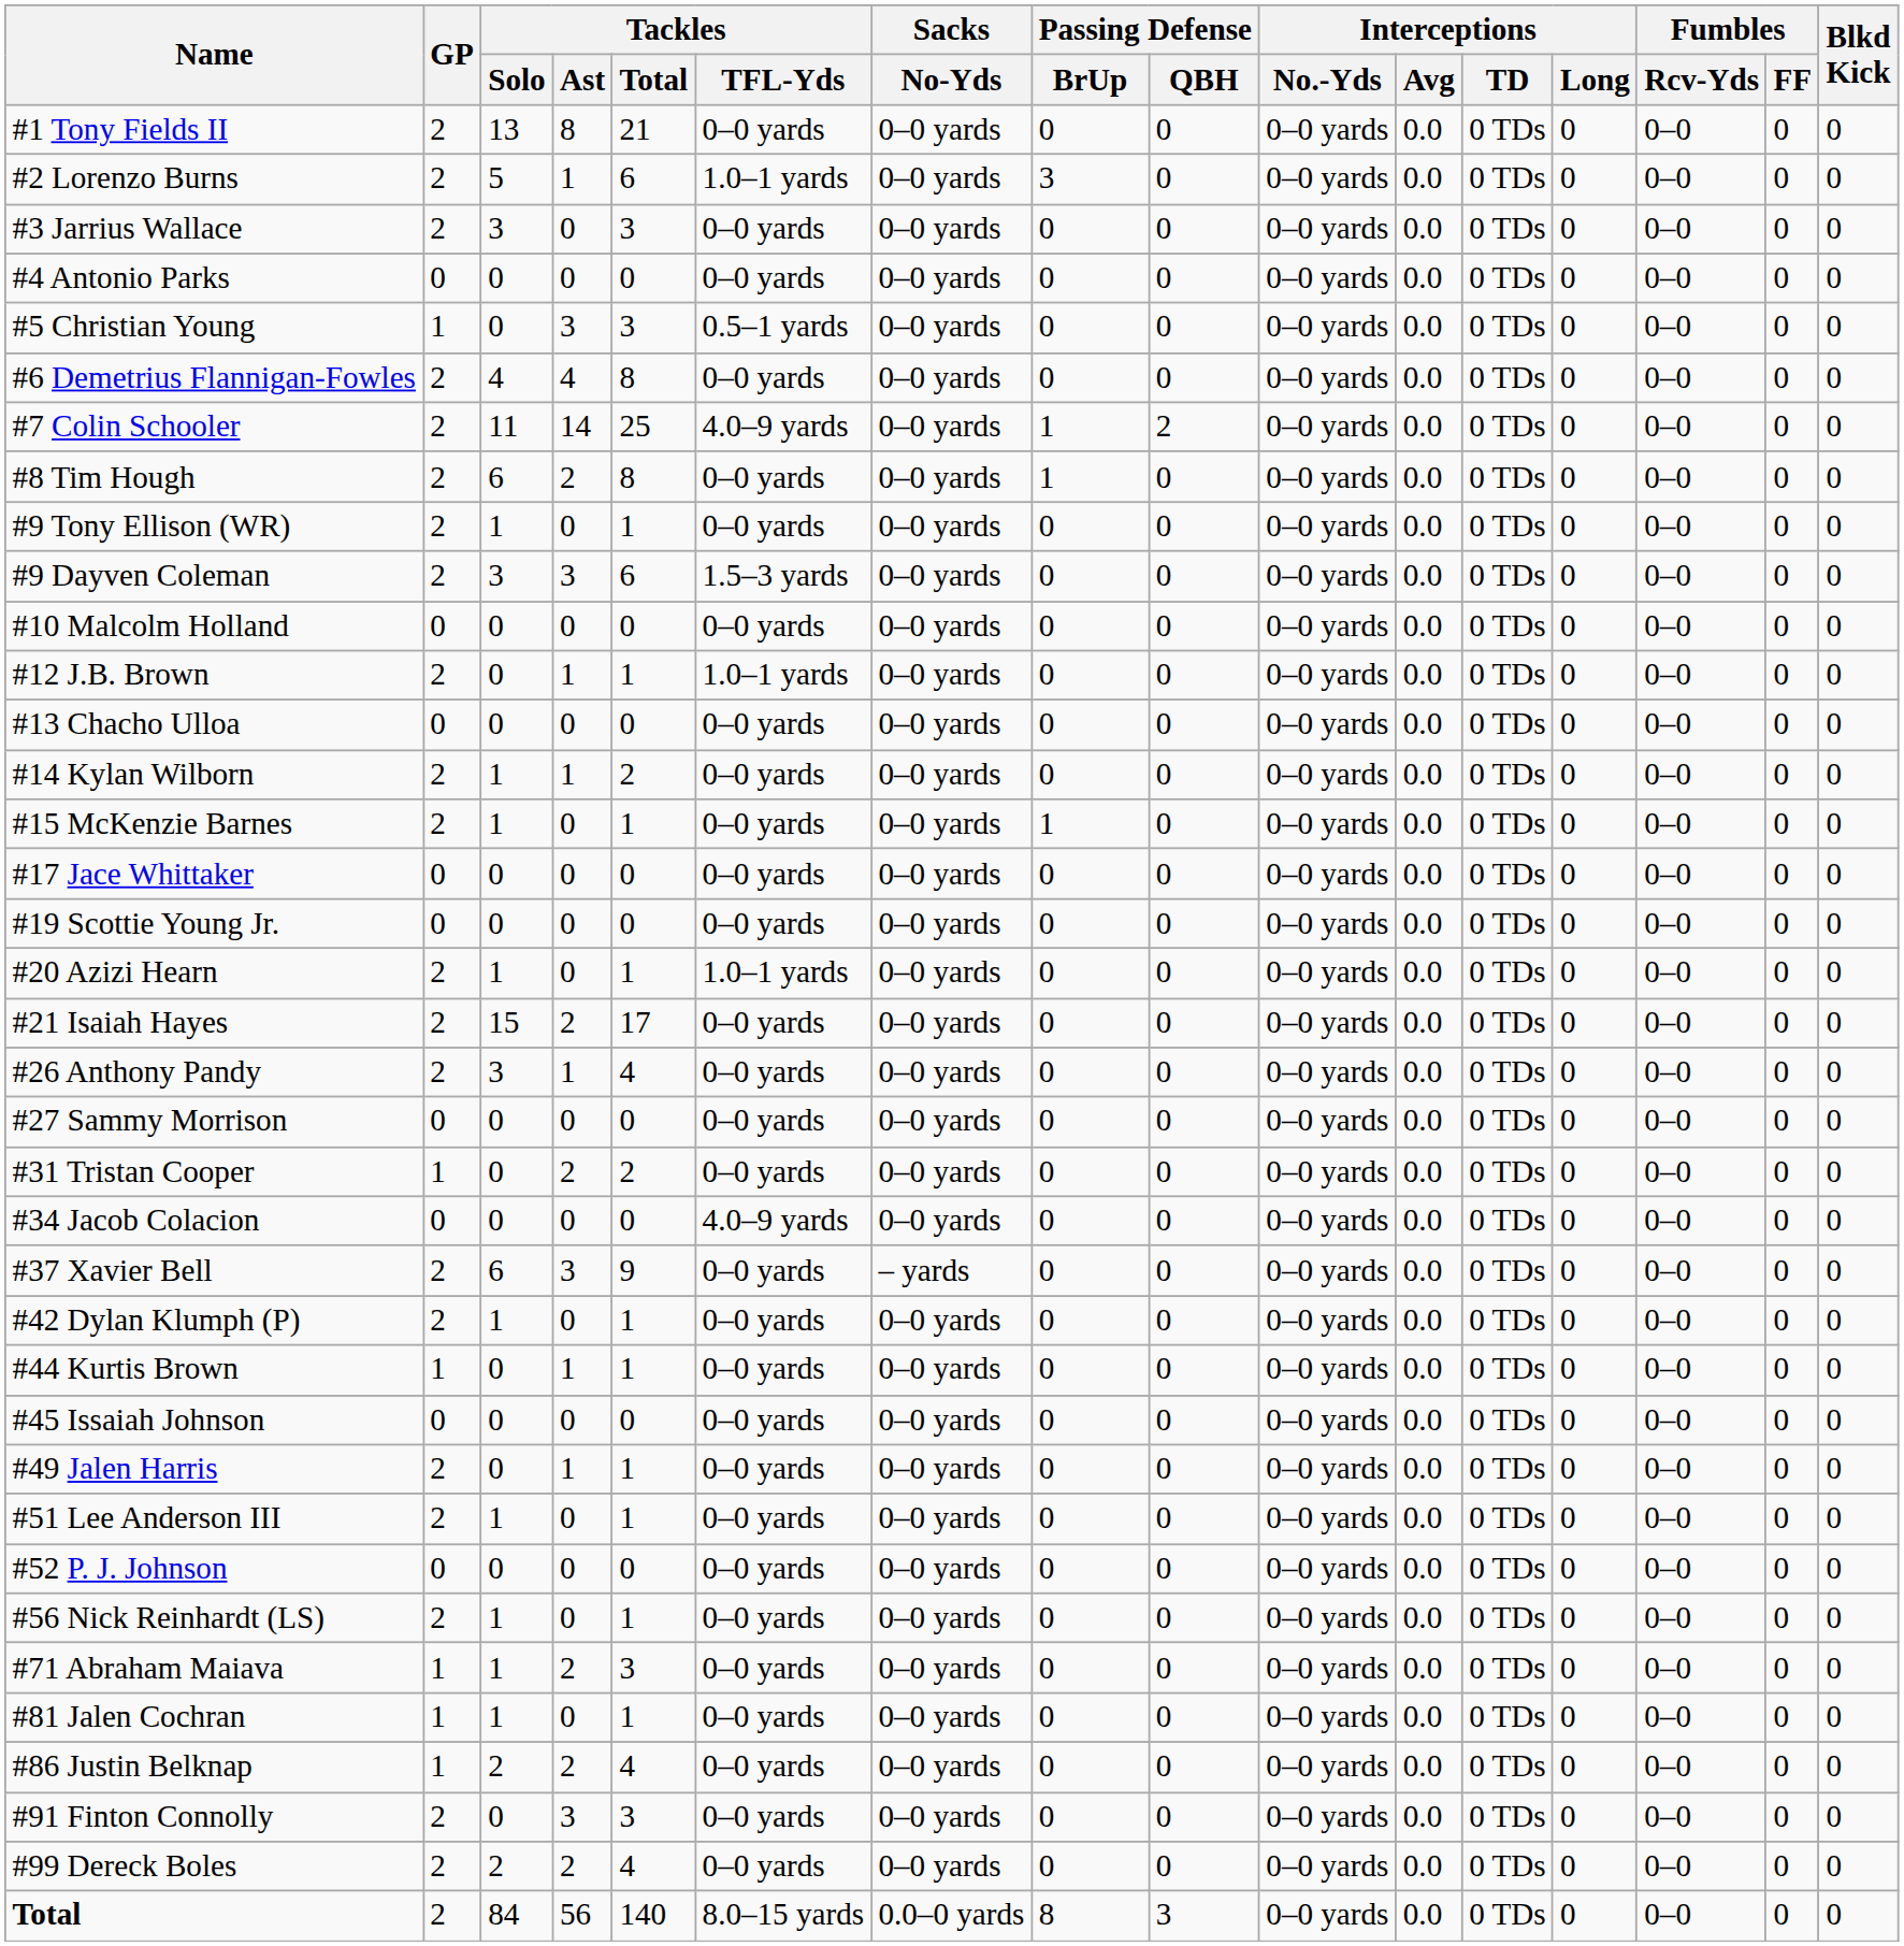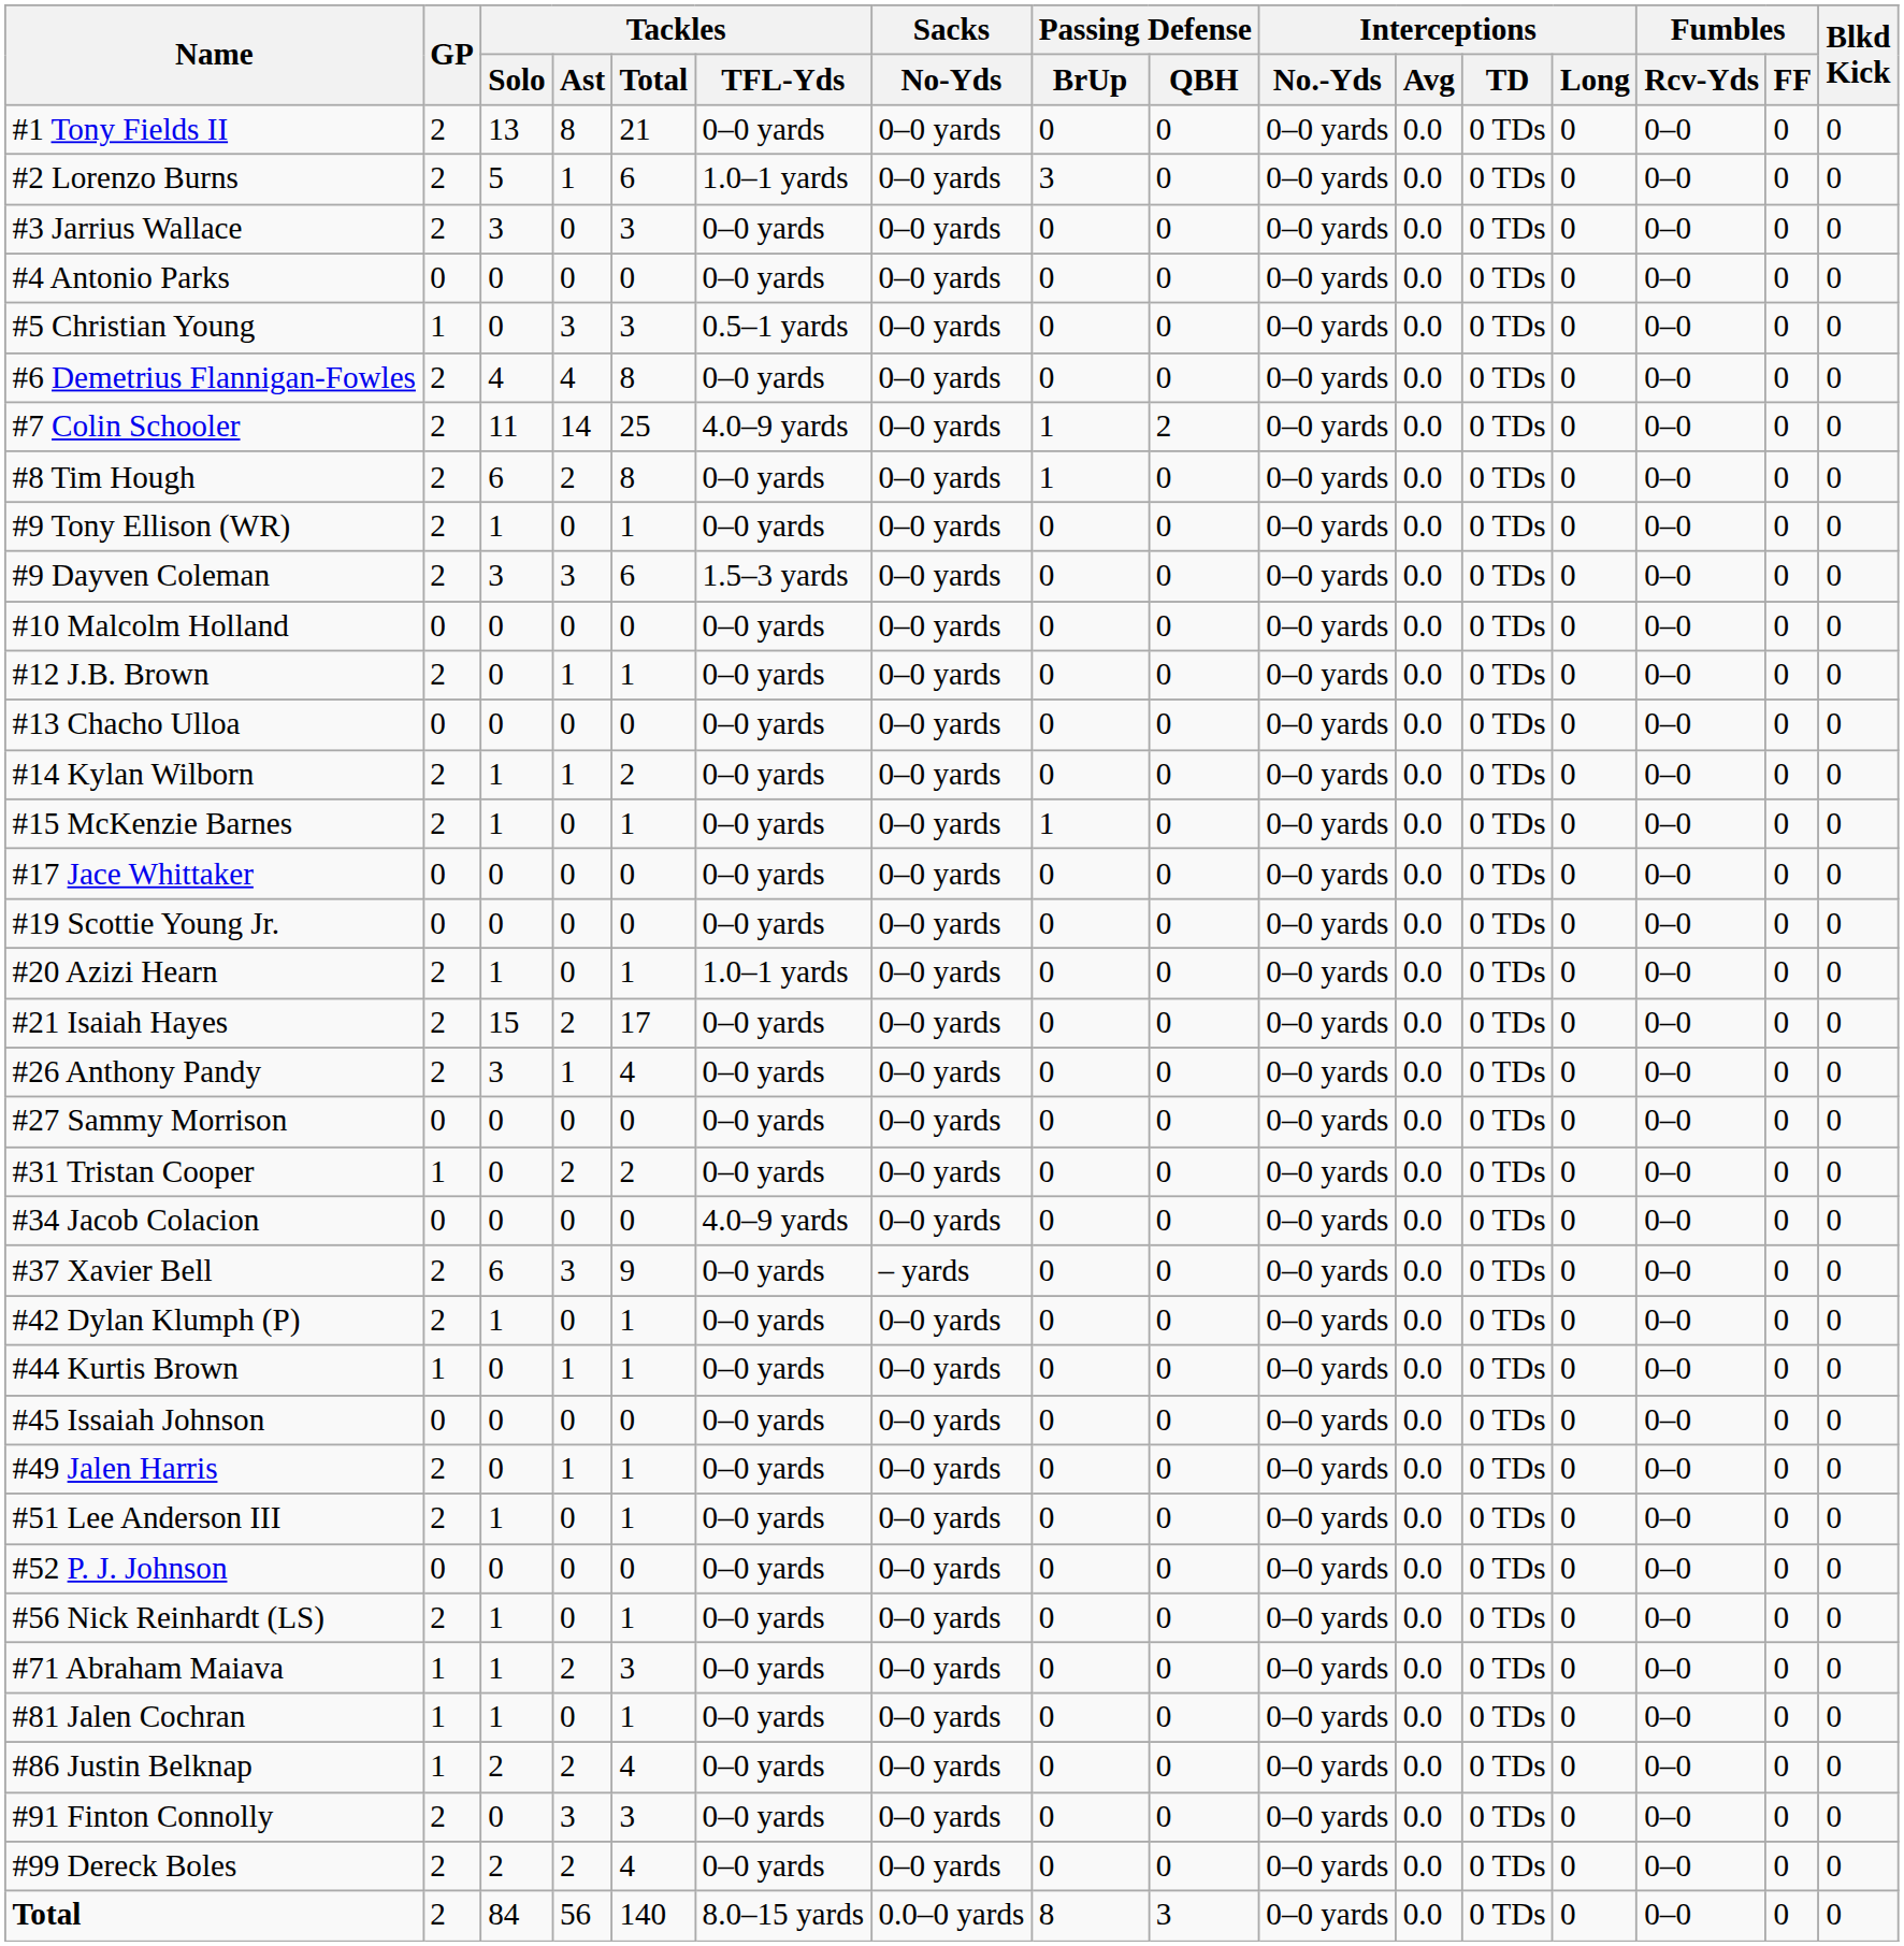#12 J.B. Brown | Tackles / TFL-Yds: 1.0–1 yards -> 0–0 yards
